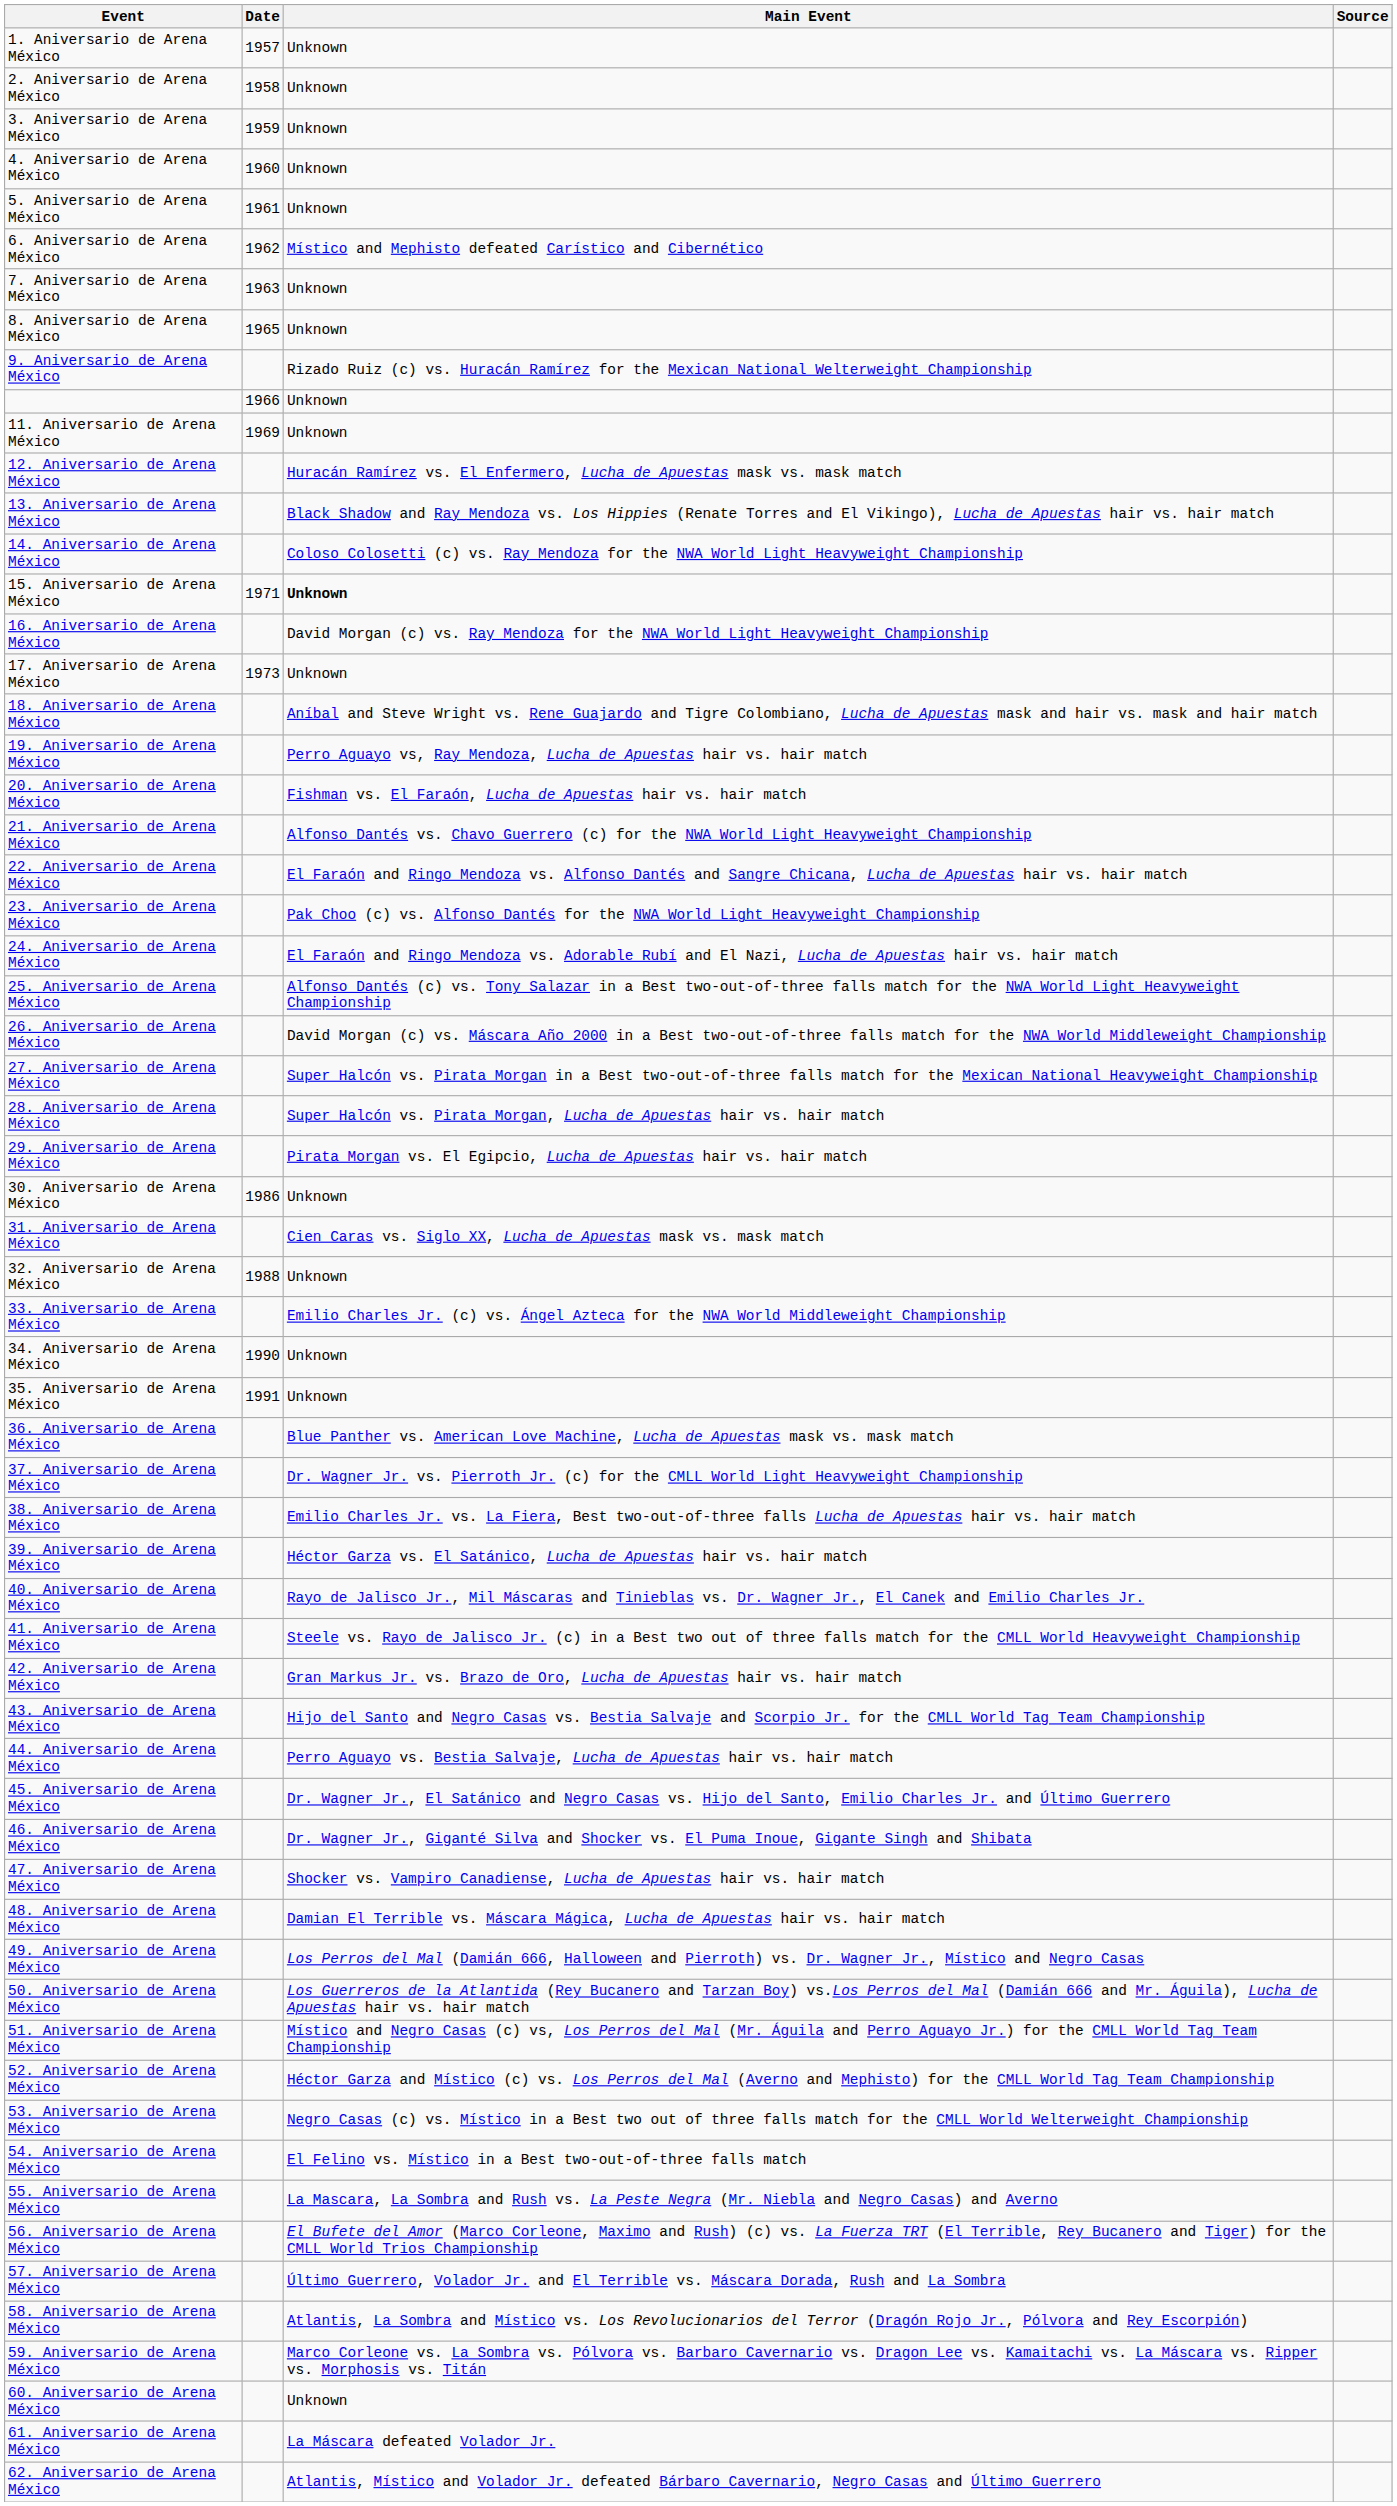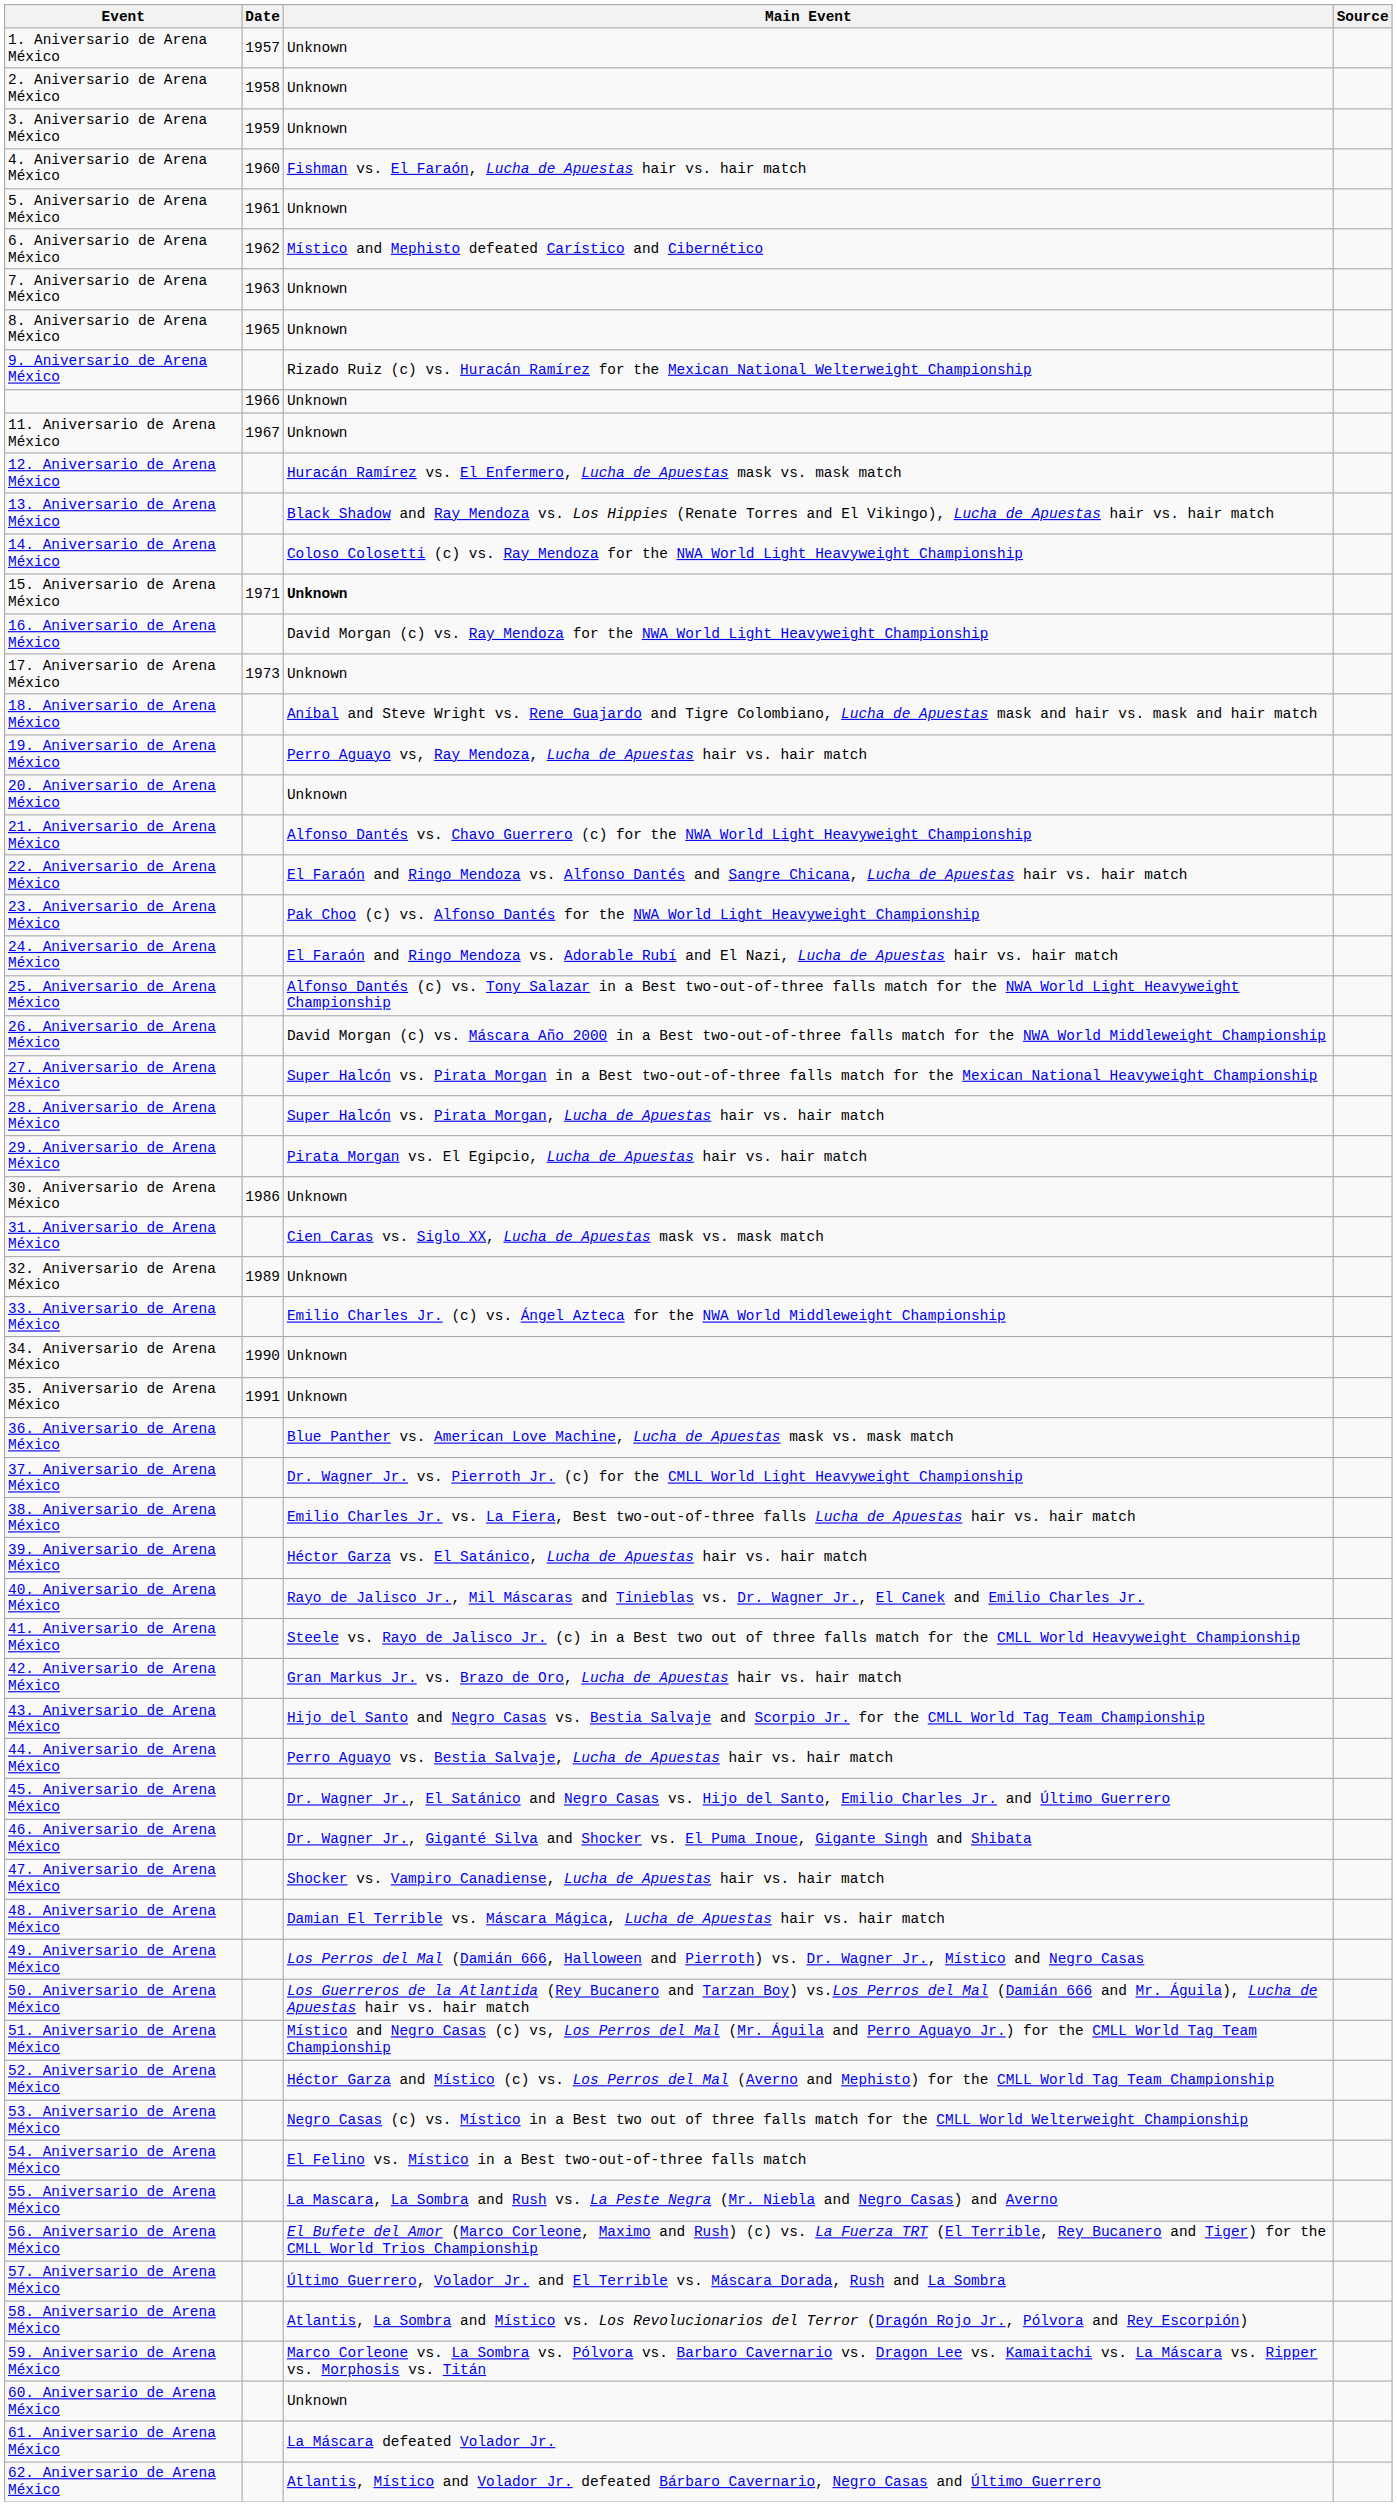4. Aniversario de Arena México | Main Event: Unknown -> Fishman vs. El Faraón, Lucha de Apuestas hair vs. hair match
11. Aniversario de Arena México | Date: 1969 -> 1967
20. Aniversario de Arena México | Main Event: Fishman vs. El Faraón, Lucha de Apuestas hair vs. hair match -> Unknown
32. Aniversario de Arena México | Date: 1988 -> 1989
